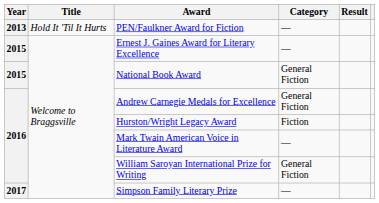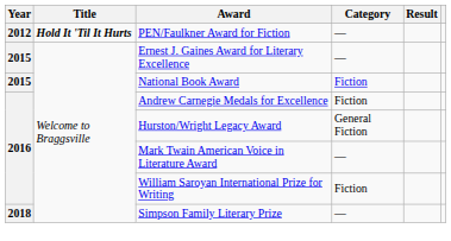PEN/Faulkner Award for Fiction | Year: 2013 -> 2012
PEN/Faulkner Award for Fiction | Title: normal -> bold
National Book Award | Category: General Fiction -> Fiction
Andrew Carnegie Medals for Excellence | Category: General Fiction -> Fiction
Hurston/Wright Legacy Award | Category: Fiction -> General Fiction
William Saroyan International Prize for Writing | Category: General Fiction -> Fiction
Simpson Family Literary Prize | Year: 2017 -> 2018
